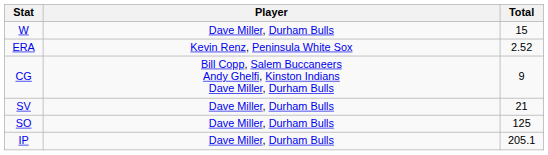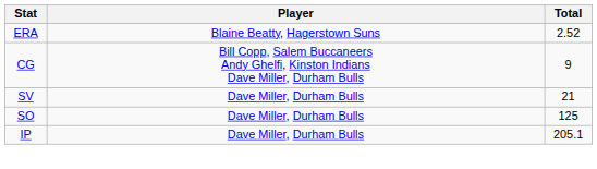- row: W | Dave Miller, Durham Bulls | 15
ERA | Player: Kevin Renz, Peninsula White Sox -> Blaine Beatty, Hagerstown Suns
